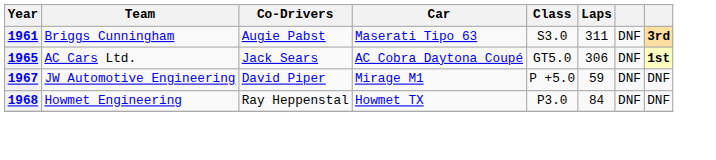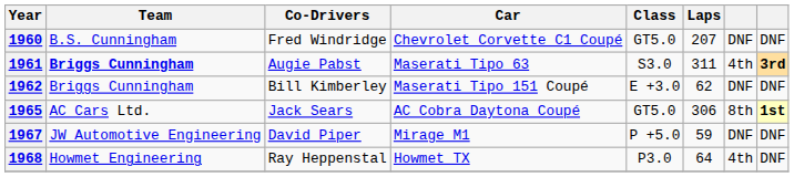+ row: 1960 | B.S. Cunningham | Fred Windridge | Chevrolet Corvette C1 Coupé | GT5.0 | 207 | DNF | DNF
1961 | Team: normal -> bold
1961 | column 7: DNF -> 4th
+ row: 1962 | Briggs Cunningham | Bill Kimberley | Maserati Tipo 151 Coupé | E +3.0 | 62 | DNF | DNF
1965 | column 7: DNF -> 8th
1968 | Laps: 84 -> 64
1968 | column 7: DNF -> 4th
